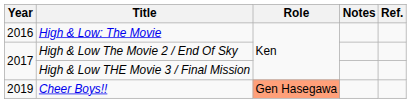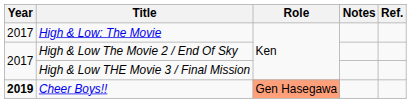High & Low: The Movie | Year: 2016 -> 2017
Cheer Boys!! | Year: normal -> bold
